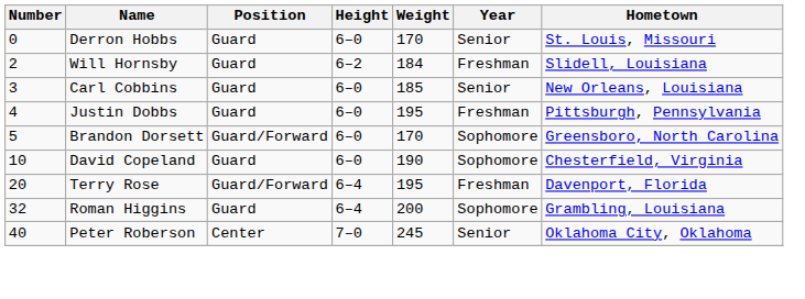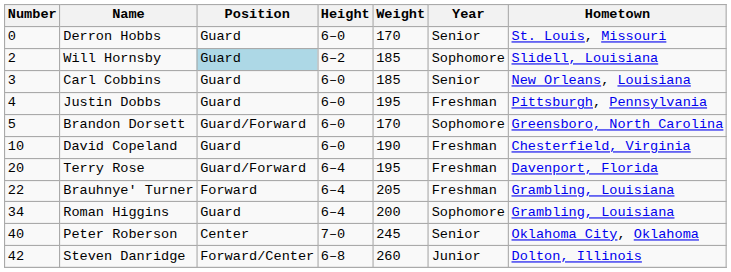Will Hornsby | Position: no background -> lightblue background
Will Hornsby | Weight: 184 -> 185
Will Hornsby | Year: Freshman -> Sophomore
David Copeland | Year: Sophomore -> Freshman
+ row: 22 | Brauhnye' Turner | Forward | 6–4 | 205 | Freshman | Grambling, Louisiana
Roman Higgins | Number: 32 -> 34
+ row: 42 | Steven Danridge | Forward/Center | 6–8 | 260 | Junior | Dolton, Illinois
